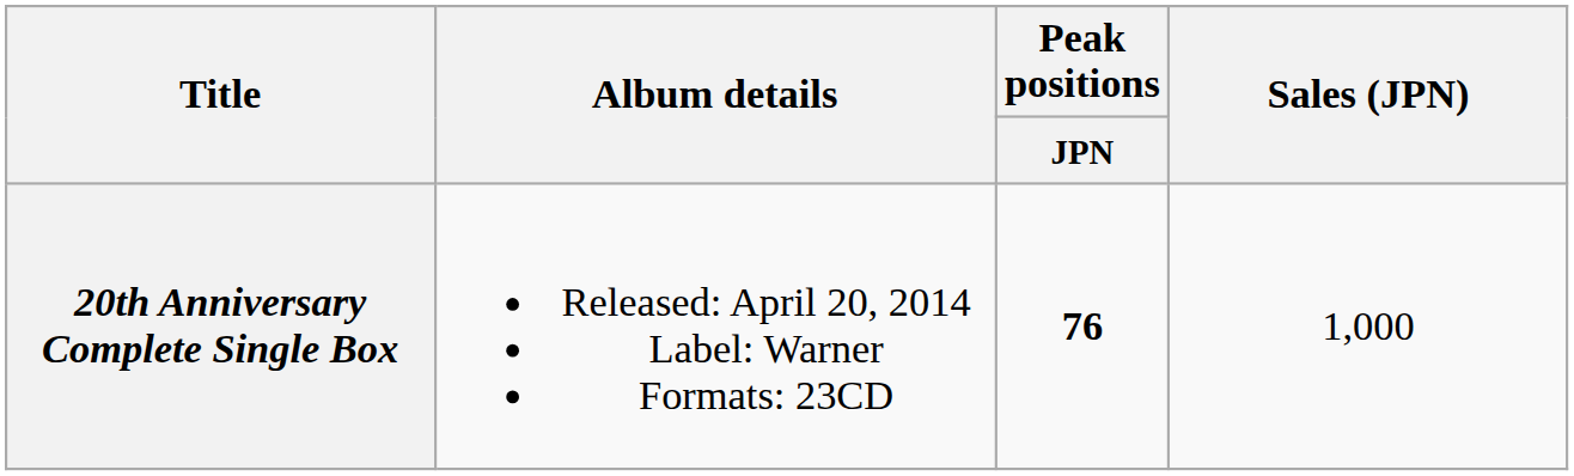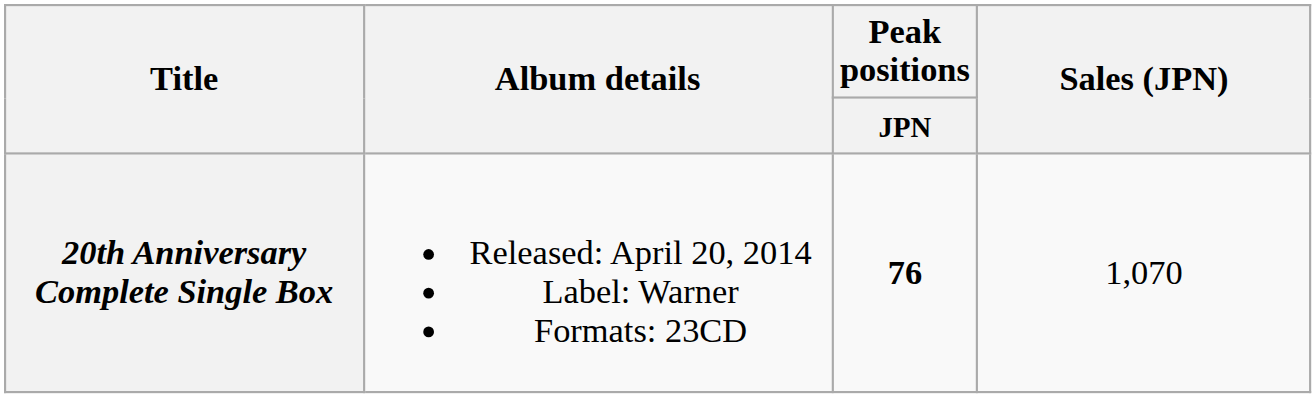20th Anniversary Complete Single Box | Sales (JPN): 1,000 -> 1,070
